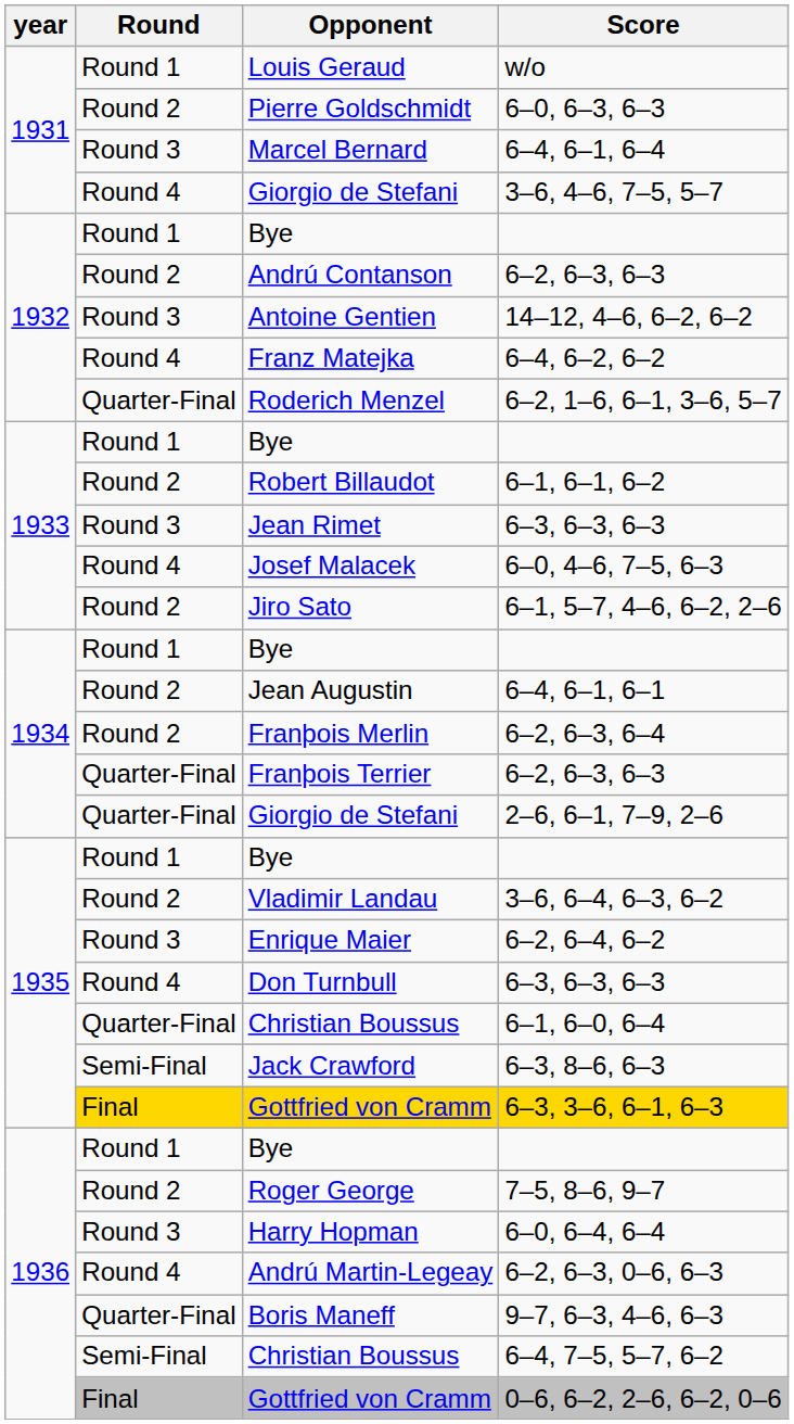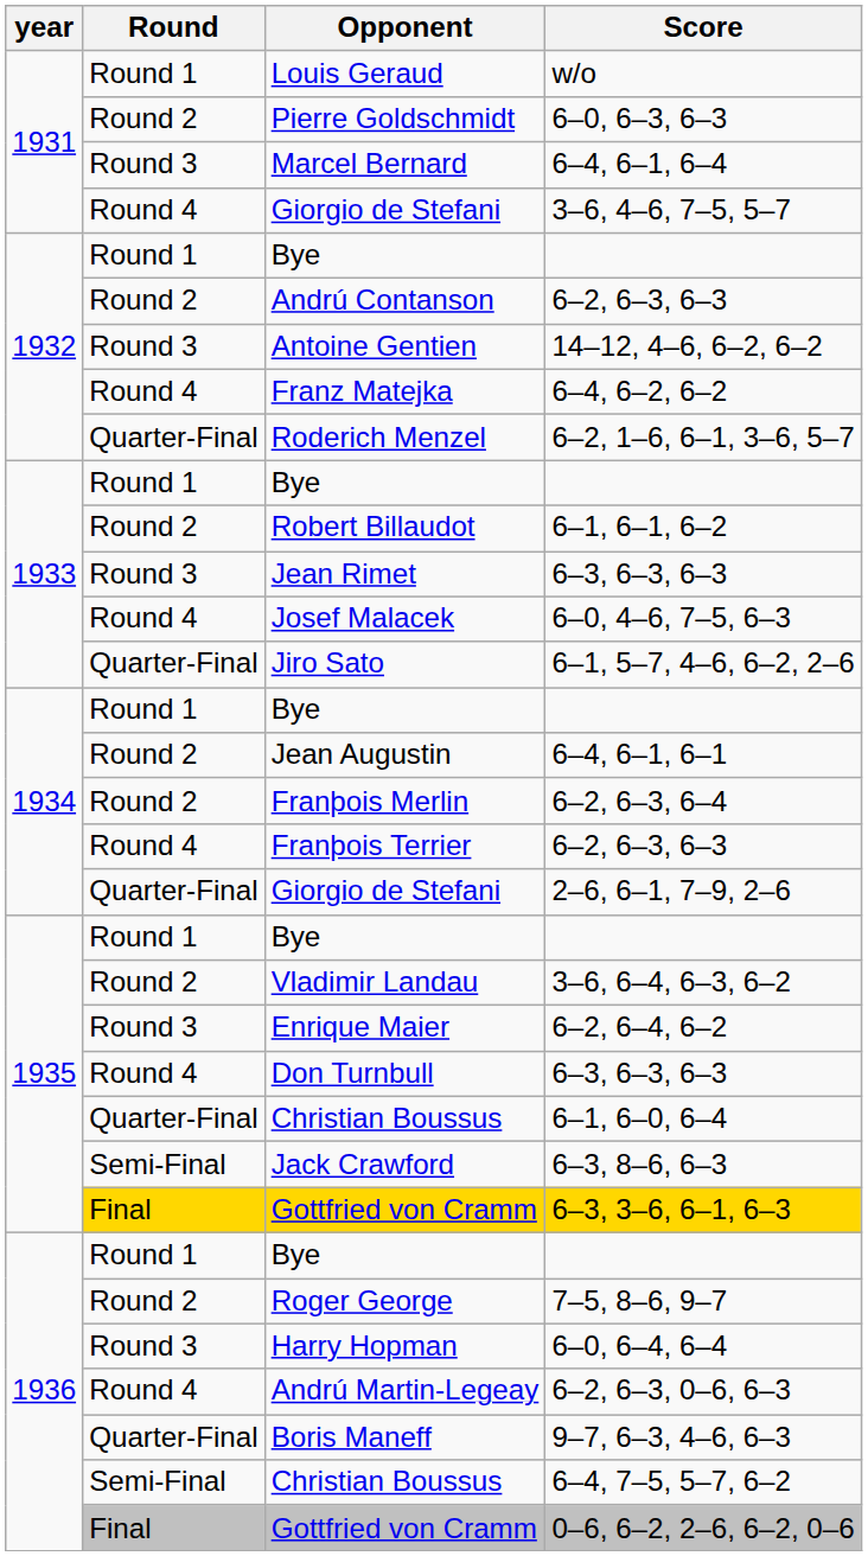6–1, 5–7, 4–6, 6–2, 2–6 | Round: Round 2 -> Quarter-Final
1934 / 6–2, 6–3, 6–3 | Round: Quarter-Final -> Round 4
